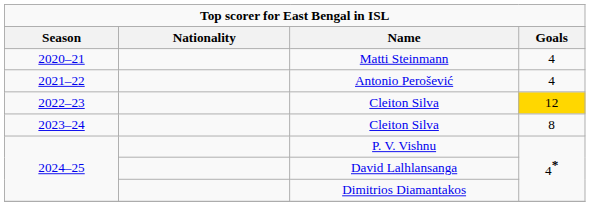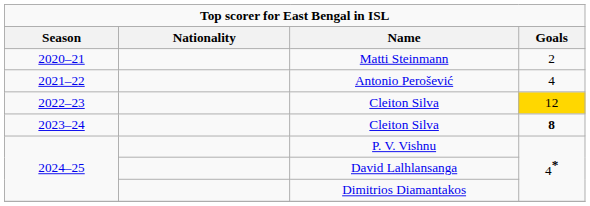Matti Steinmann | Goals: 4 -> 2
2023–24 / Cleiton Silva | Goals: normal -> bold
